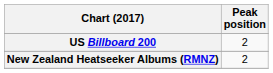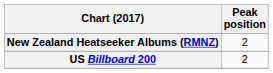rows swapped: New Zealand Heatseeker Albums (RMNZ) <-> US Billboard 200
